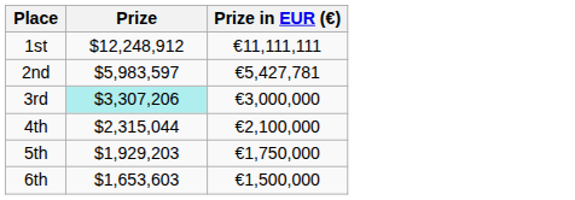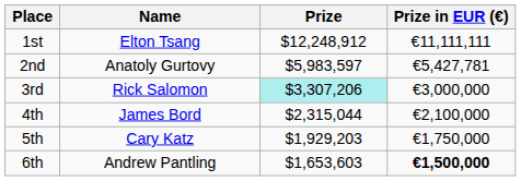+ column: Name | Elton Tsang | Anatoly Gurtovy | Rick Salomon | James Bord | Cary Katz | Andrew Pantling
6th | Prize in EUR (€): normal -> bold
